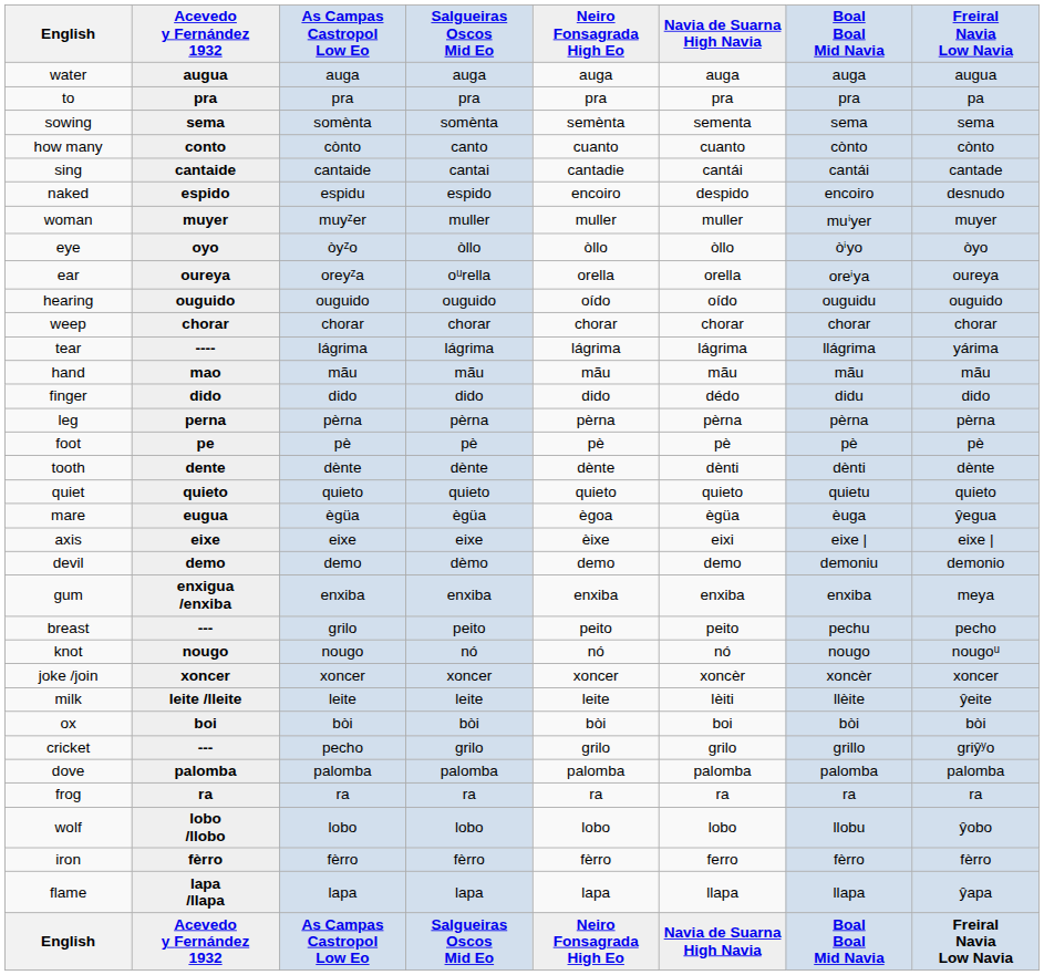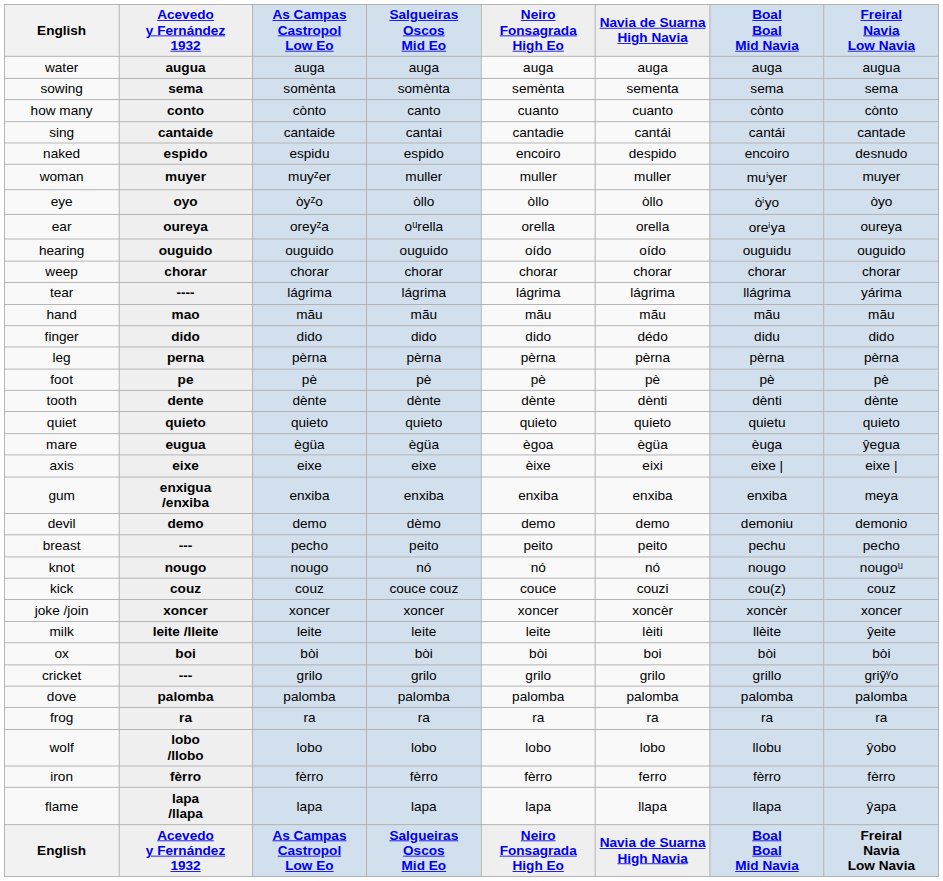- row: to | pra | pra | pra | pra | pra | pra | pa
rows swapped: devil <-> gum
breast | As Campas Castropol Low Eo: grilo -> pecho
+ row: kick | couz | couz | couce couz | couce | couzi | cou(z) | couz
cricket | As Campas Castropol Low Eo: pecho -> grilo
